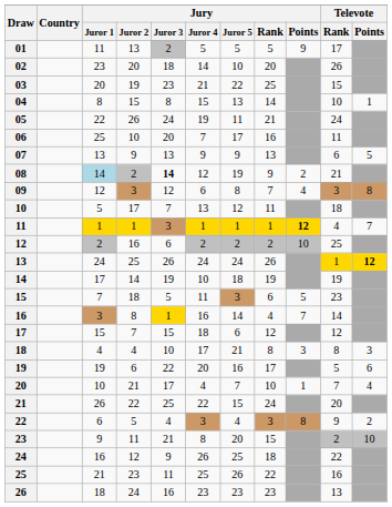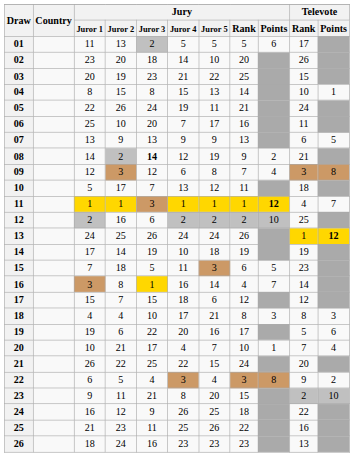01 | Jury / Points: 9 -> 6
08 | Jury / Juror 1: lightblue background -> no background
